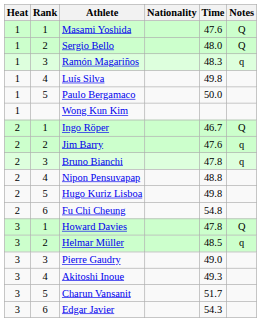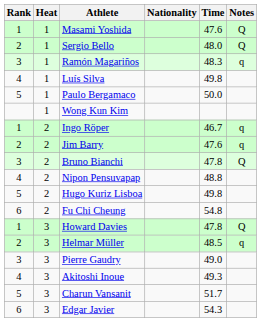columns swapped: Rank <-> Heat
Ingo Röper | Notes: Q -> q
Bruno Bianchi | Notes: q -> Q
